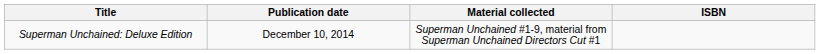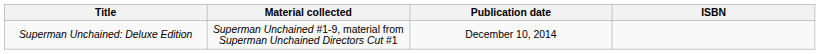columns swapped: Material collected <-> Publication date
